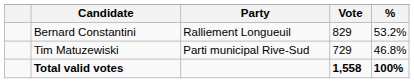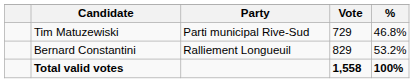rows swapped: Bernard Constantini <-> Tim Matuzewiski
